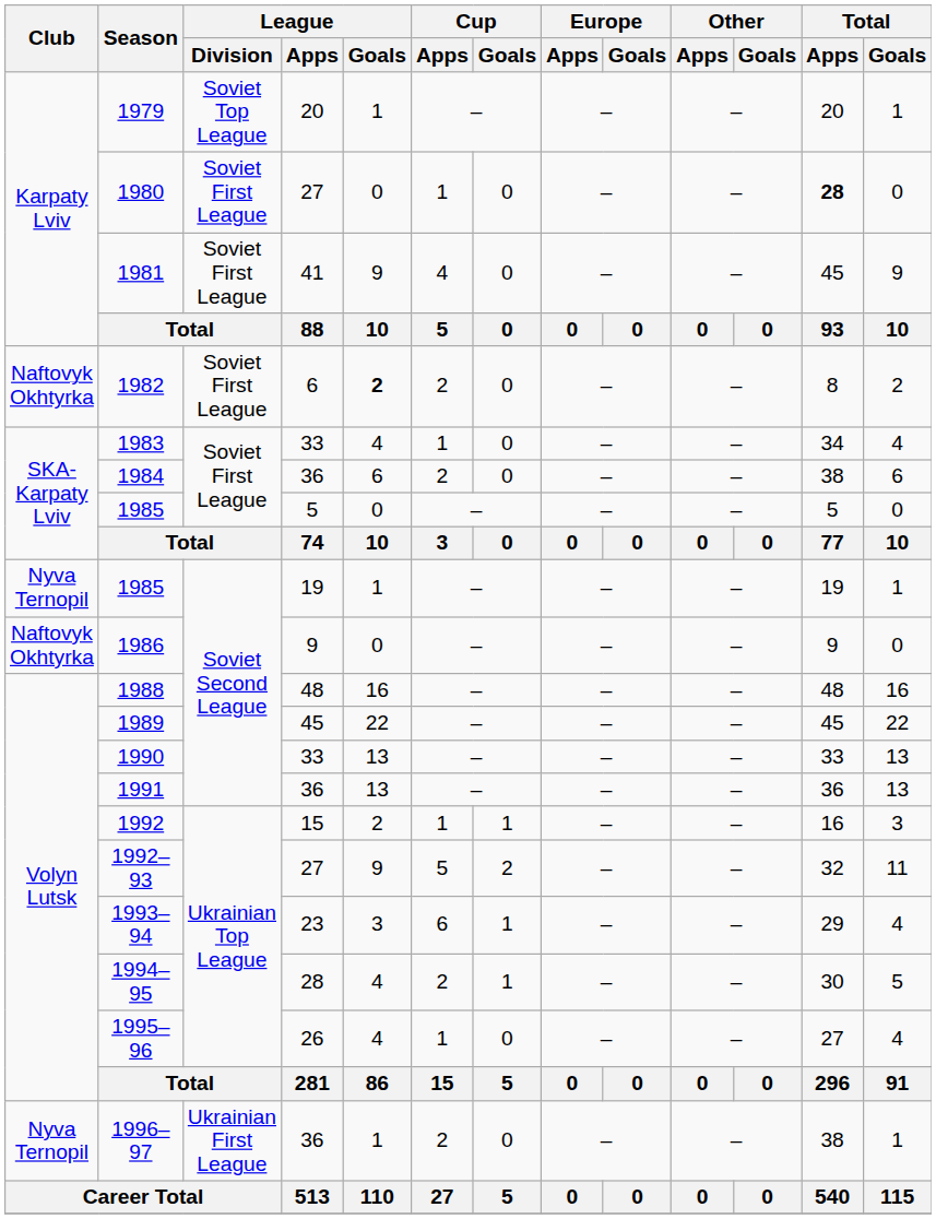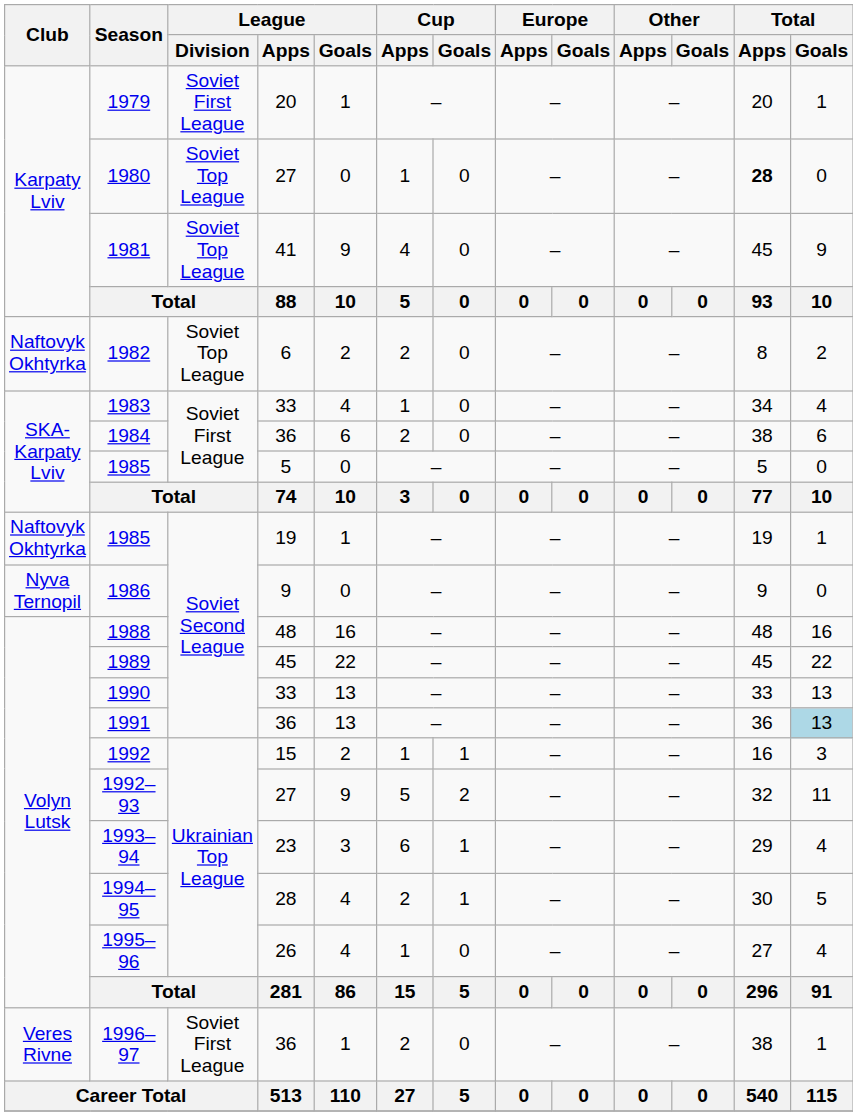1979 | League / Division: Soviet Top League -> Soviet First League
1980 | League / Division: Soviet First League -> Soviet Top League
1981 | League / Division: Soviet First League -> Soviet Top League
1982 | League / Division: Soviet First League -> Soviet Top League
1982 | League / Goals: bold -> normal
1985 / 19 | Club: Nyva Ternopil -> Naftovyk Okhtyrka
1986 | Club: Naftovyk Okhtyrka -> Nyva Ternopil
1991 | Total / Goals: no background -> lightblue background
1996–97 | Club: Nyva Ternopil -> Veres Rivne
1996–97 | League / Division: Ukrainian First League -> Soviet First League
